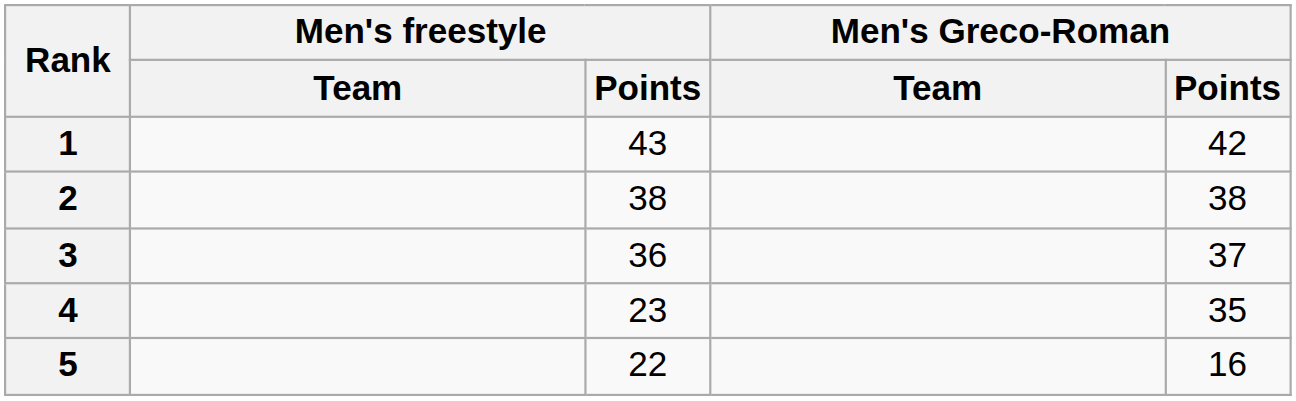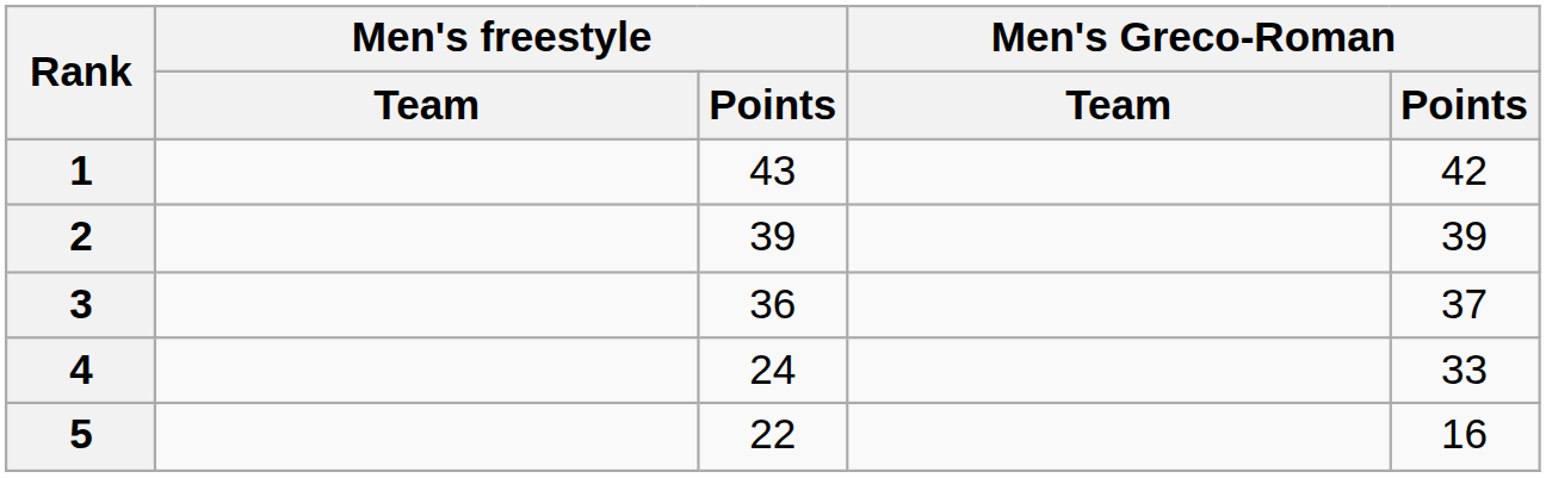2 | Men's freestyle / Points: 38 -> 39
2 | Men's Greco-Roman / Points: 38 -> 39
4 | Men's freestyle / Points: 23 -> 24
4 | Men's Greco-Roman / Points: 35 -> 33
